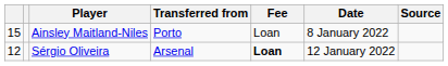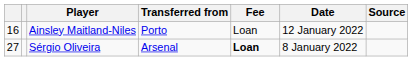Ainsley Maitland-Niles | column 1: 15 -> 16
Ainsley Maitland-Niles | Date: 8 January 2022 -> 12 January 2022
Sérgio Oliveira | column 1: 12 -> 27
Sérgio Oliveira | Date: 12 January 2022 -> 8 January 2022
